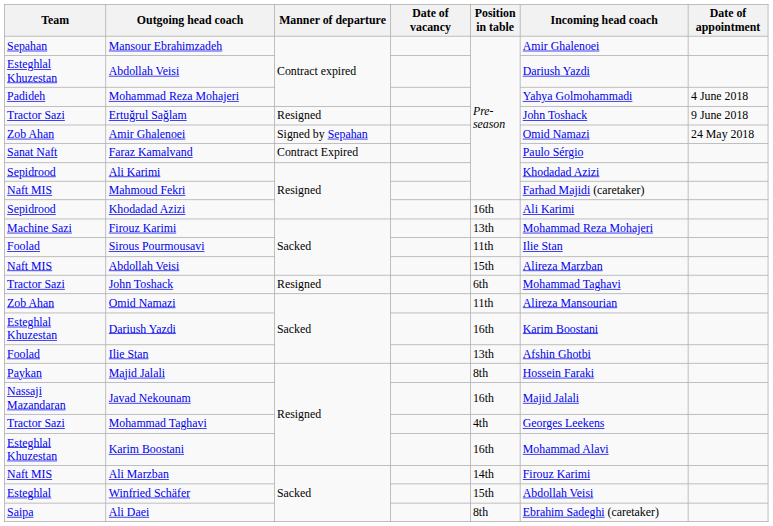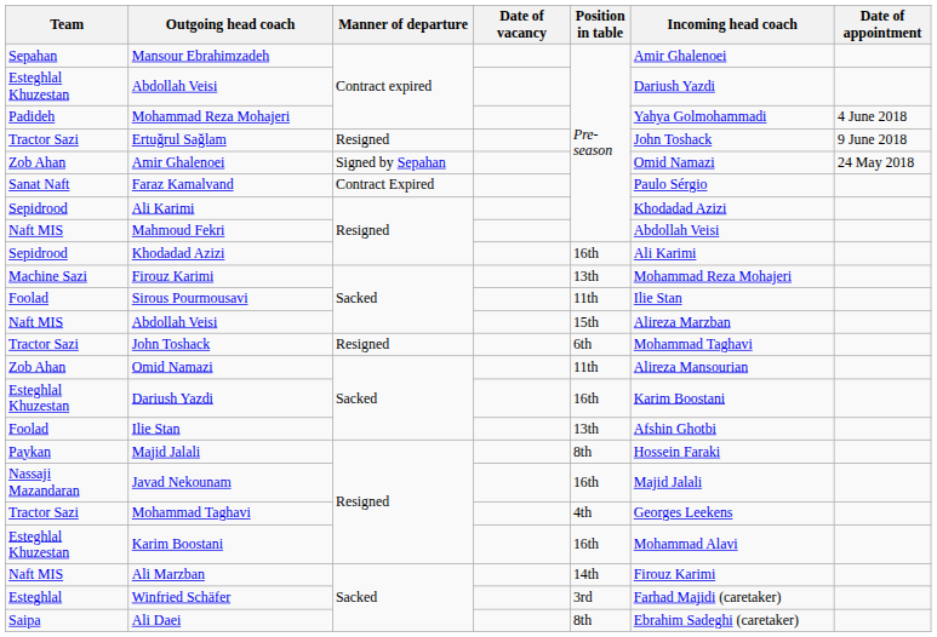Mahmoud Fekri | Incoming head coach: Farhad Majidi (caretaker) -> Abdollah Veisi
Winfried Schäfer | Position in table: 15th -> 3rd
Winfried Schäfer | Incoming head coach: Abdollah Veisi -> Farhad Majidi (caretaker)
